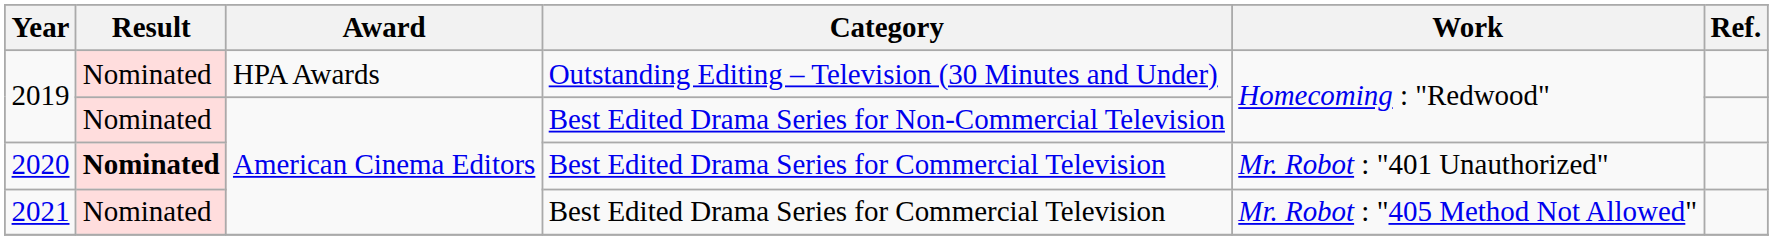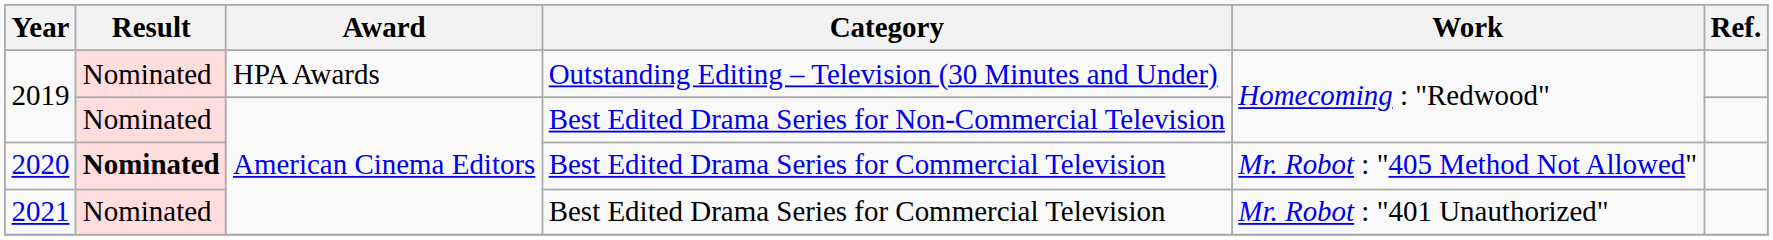2020 | Work: Mr. Robot : "401 Unauthorized" -> Mr. Robot : "405 Method Not Allowed"
2021 | Work: Mr. Robot : "405 Method Not Allowed" -> Mr. Robot : "401 Unauthorized"
